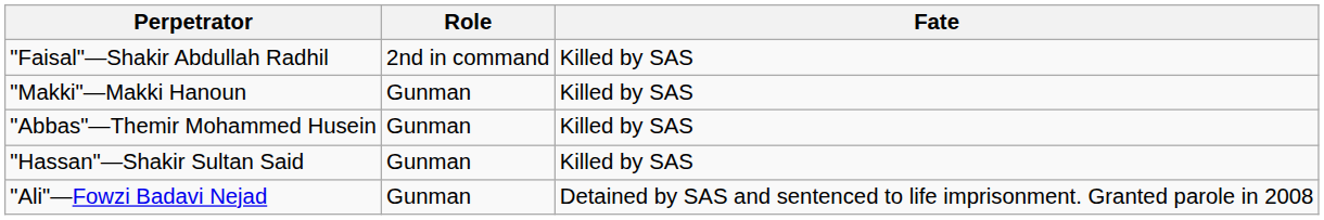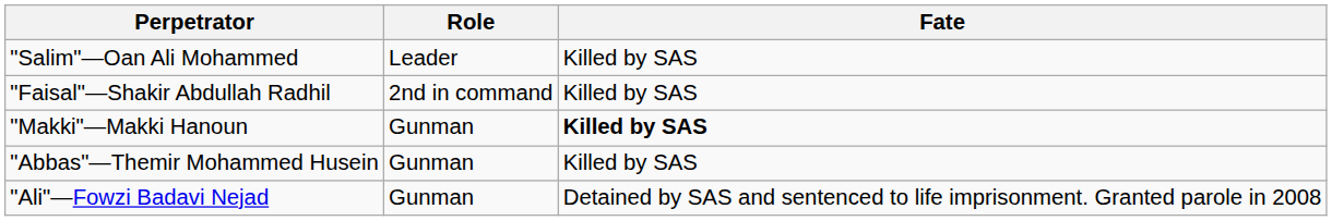+ row: "Salim"—Oan Ali Mohammed | Leader | Killed by SAS
"Makki"—Makki Hanoun | Fate: normal -> bold
- row: "Hassan"—Shakir Sultan Said | Gunman | Killed by SAS
